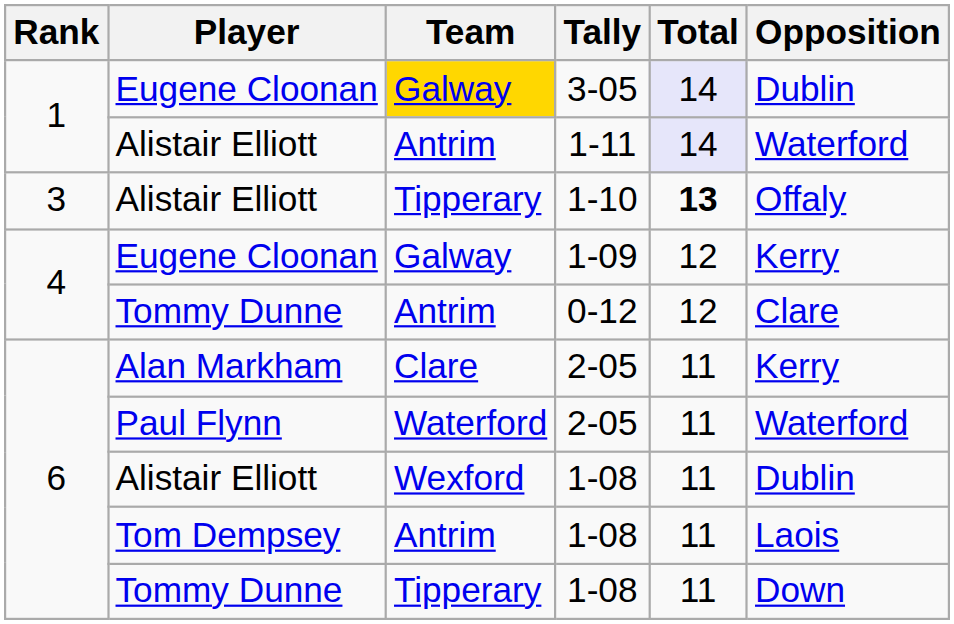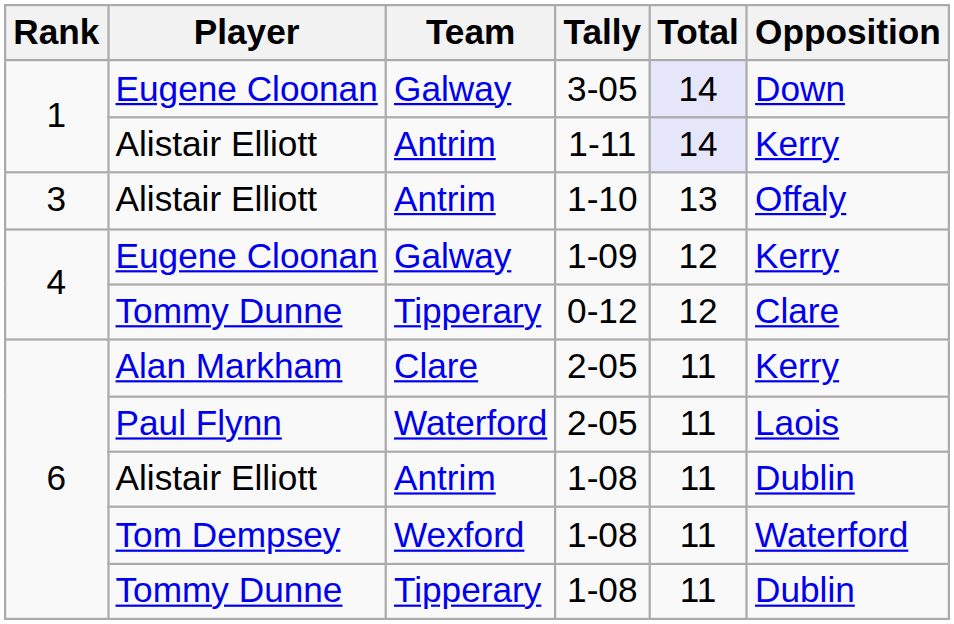3-05 | Team: gold background -> no background
3-05 | Opposition: Dublin -> Down
1-11 | Opposition: Waterford -> Kerry
1-10 | Team: Tipperary -> Antrim
1-10 | Total: bold -> normal
0-12 | Team: Antrim -> Tipperary
Paul Flynn / 2-05 | Opposition: Waterford -> Laois
Alistair Elliott / 1-08 | Team: Wexford -> Antrim
Tom Dempsey / 1-08 | Team: Antrim -> Wexford
Tom Dempsey / 1-08 | Opposition: Laois -> Waterford
Tommy Dunne / 1-08 | Opposition: Down -> Dublin
